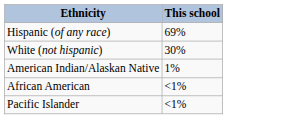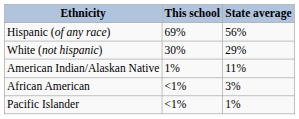+ column: State average | 56% | 29% | 11% | 3% | 1%
